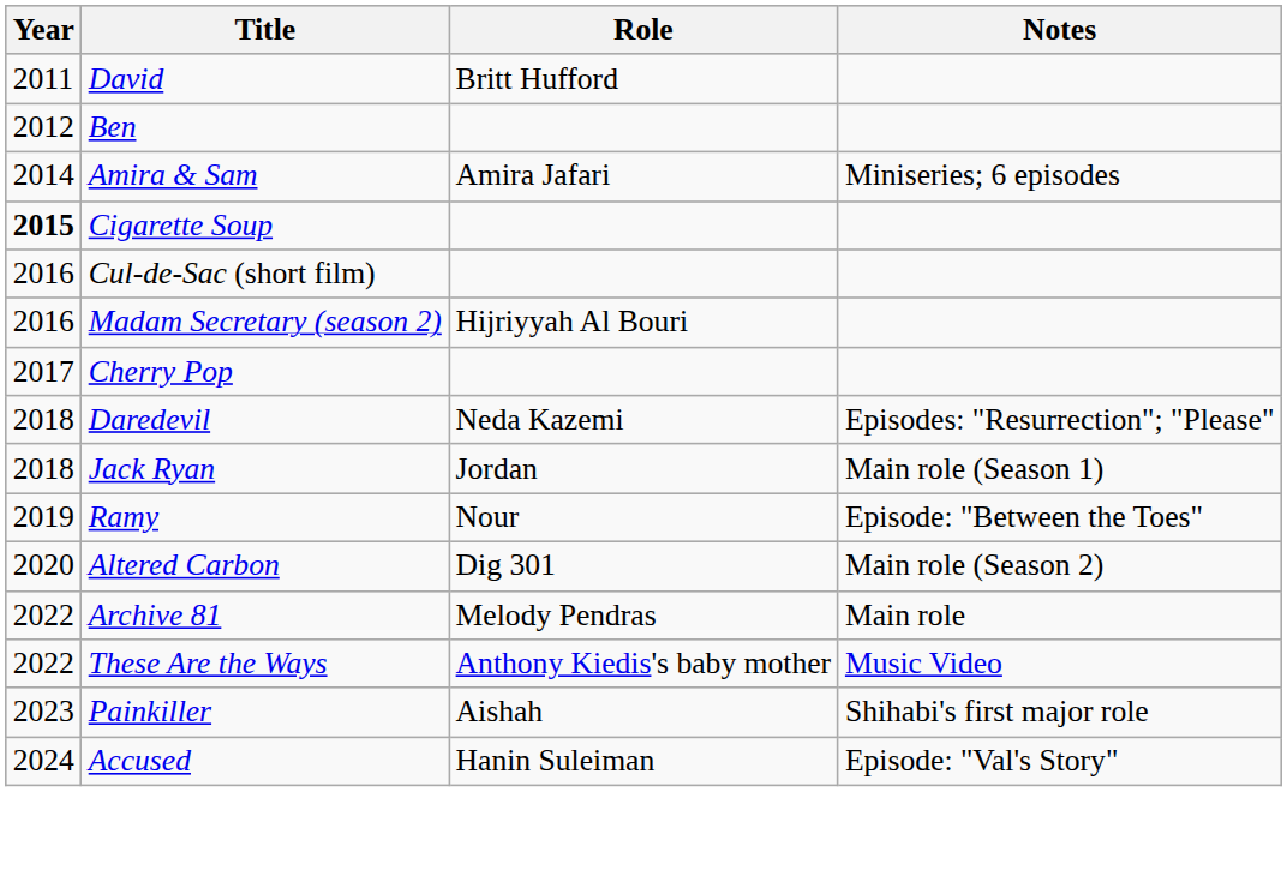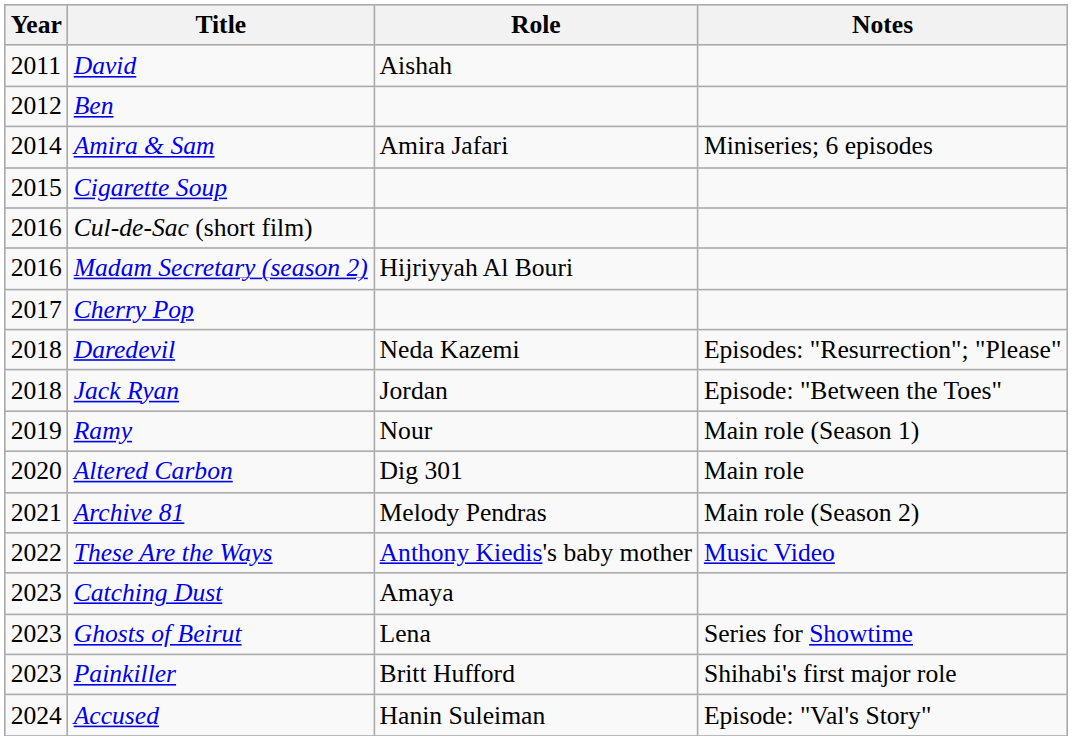David | Role: Britt Hufford -> Aishah
Cigarette Soup | Year: bold -> normal
Jack Ryan | Notes: Main role (Season 1) -> Episode: "Between the Toes"
Ramy | Notes: Episode: "Between the Toes" -> Main role (Season 1)
Altered Carbon | Notes: Main role (Season 2) -> Main role
Archive 81 | Year: 2022 -> 2021
Archive 81 | Notes: Main role -> Main role (Season 2)
+ row: 2023 | Catching Dust | Amaya
+ row: 2023 | Ghosts of Beirut | Lena | Series for Showtime
Painkiller | Role: Aishah -> Britt Hufford
